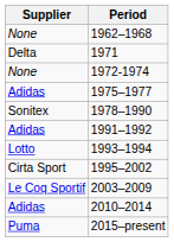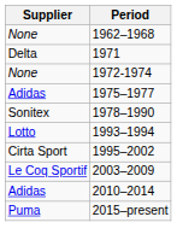- row: Adidas | 1991–1992
